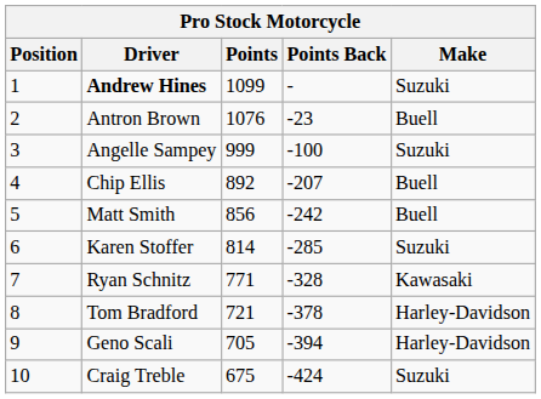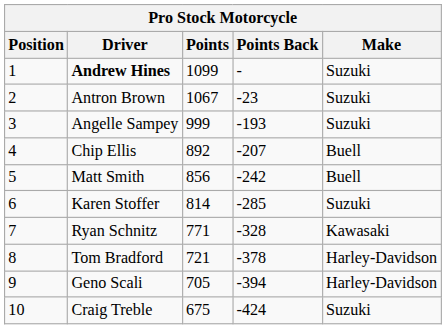Antron Brown | Points: 1076 -> 1067
Antron Brown | Make: Buell -> Suzuki
Angelle Sampey | Points Back: -100 -> -193
